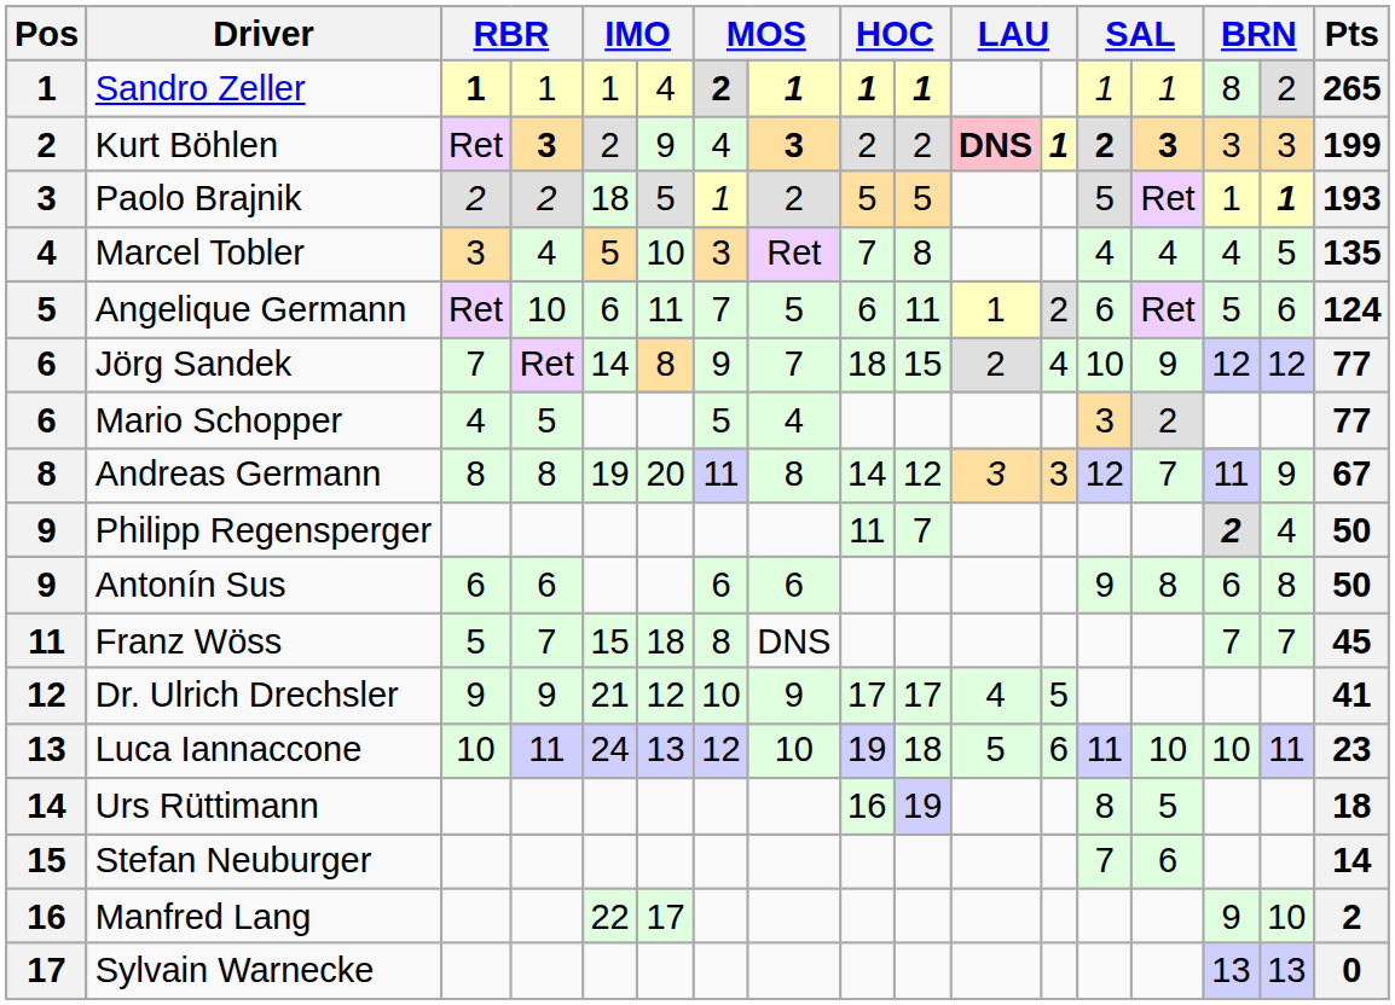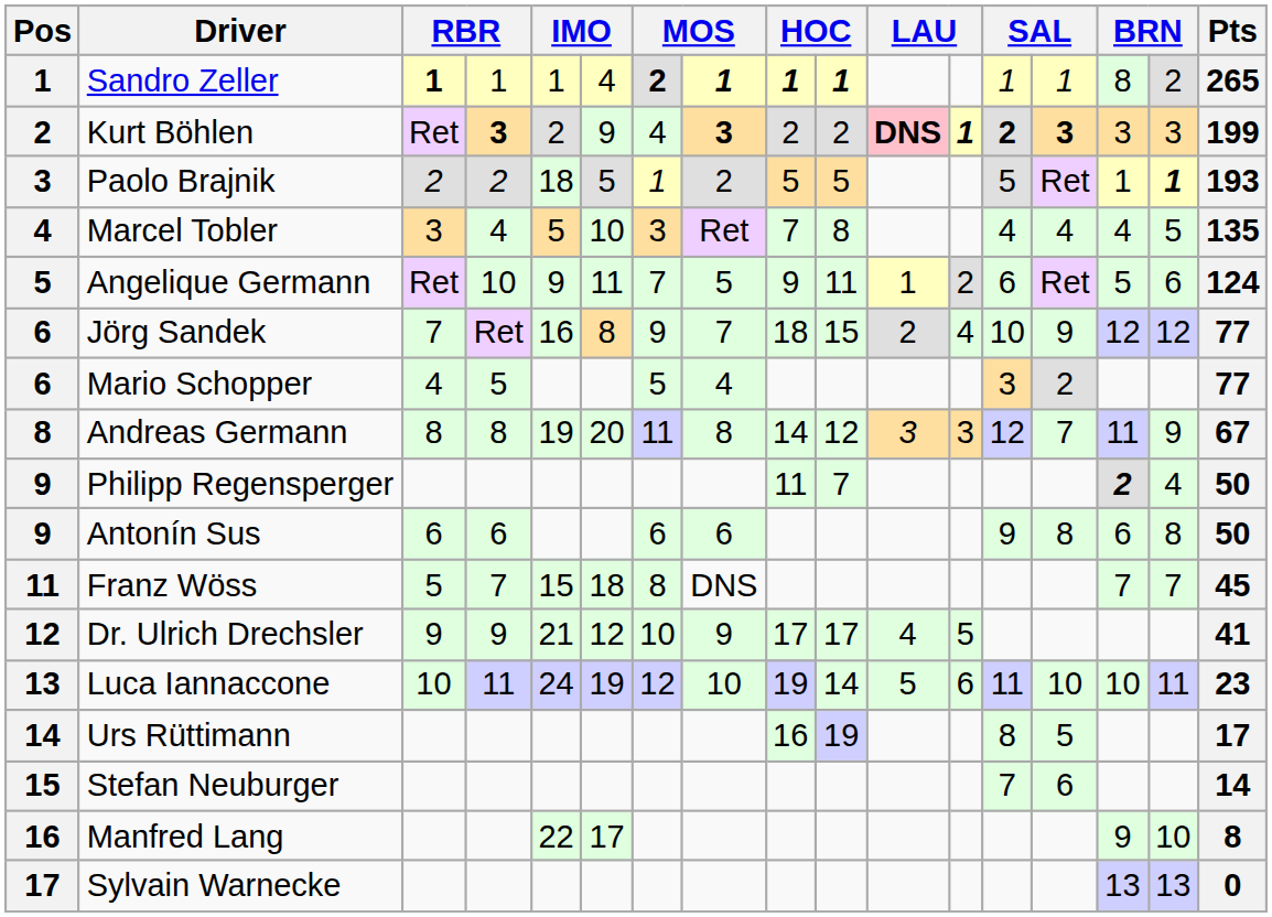Angelique Germann | column 5: 6 -> 9
Angelique Germann | column 9: 6 -> 9
Jörg Sandek | column 5: 14 -> 16
Luca Iannaccone | column 6: 13 -> 19
Luca Iannaccone | column 10: 18 -> 14
Urs Rüttimann | Pts: 18 -> 17
Manfred Lang | Pts: 2 -> 8
